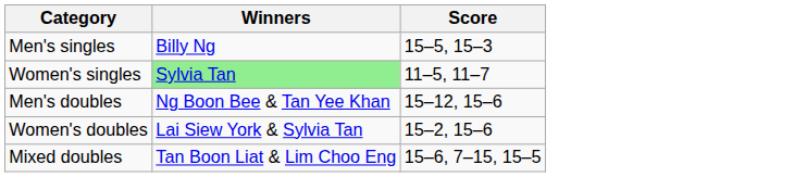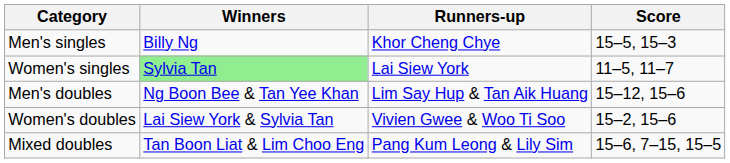+ column: Runners-up | Khor Cheng Chye | Lai Siew York | Lim Say Hup & Tan Aik Huang | Vivien Gwee & Woo Ti Soo | Pang Kum Leong & Lily Sim
